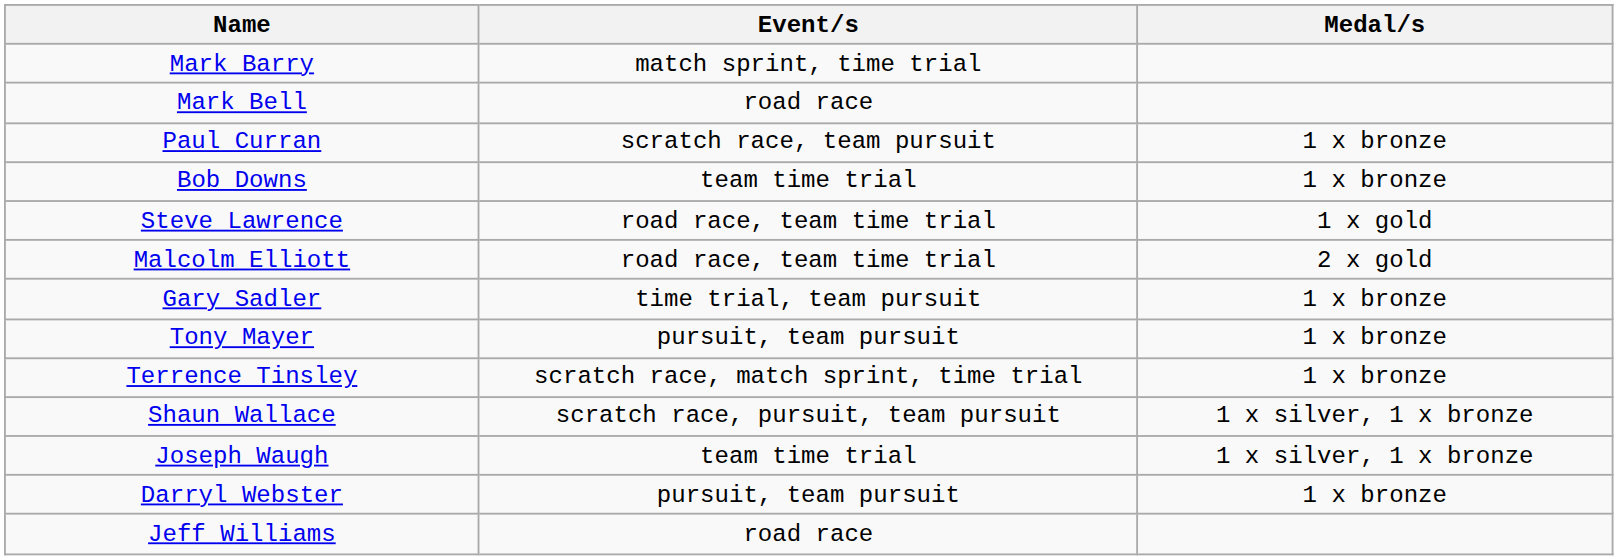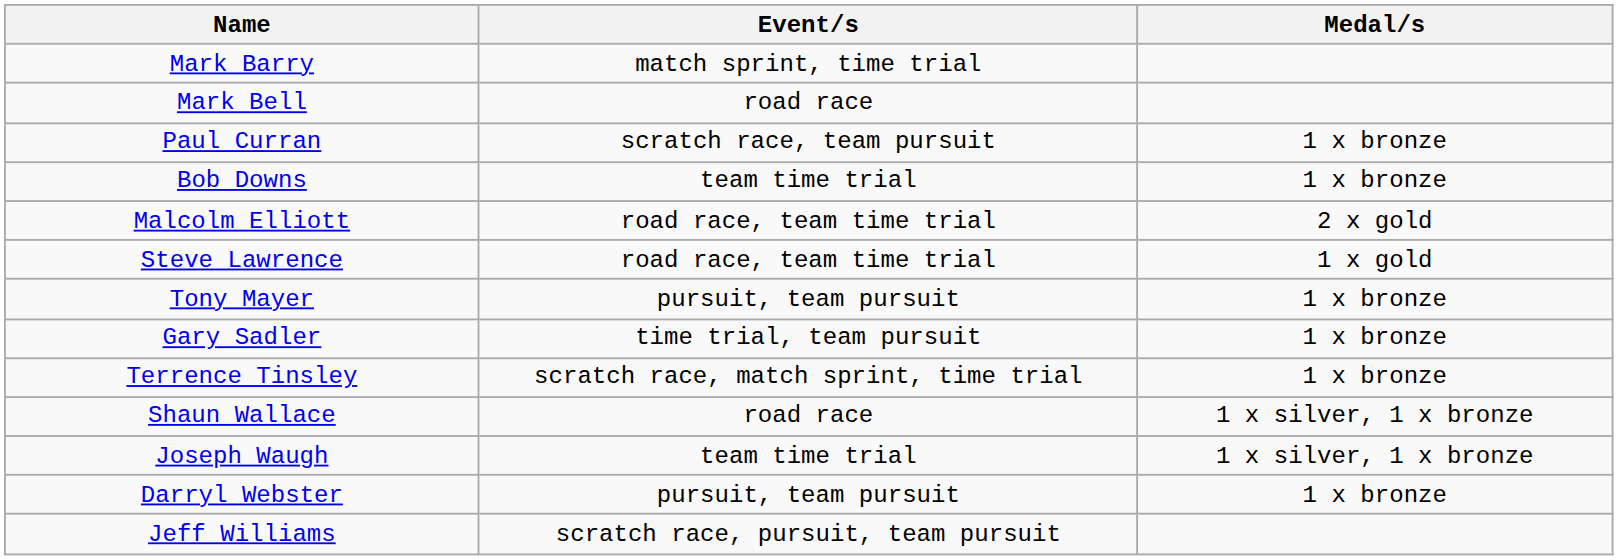rows swapped: Malcolm Elliott <-> Steve Lawrence
rows swapped: Tony Mayer <-> Gary Sadler
Shaun Wallace | Event/s: scratch race, pursuit, team pursuit -> road race
Jeff Williams | Event/s: road race -> scratch race, pursuit, team pursuit
